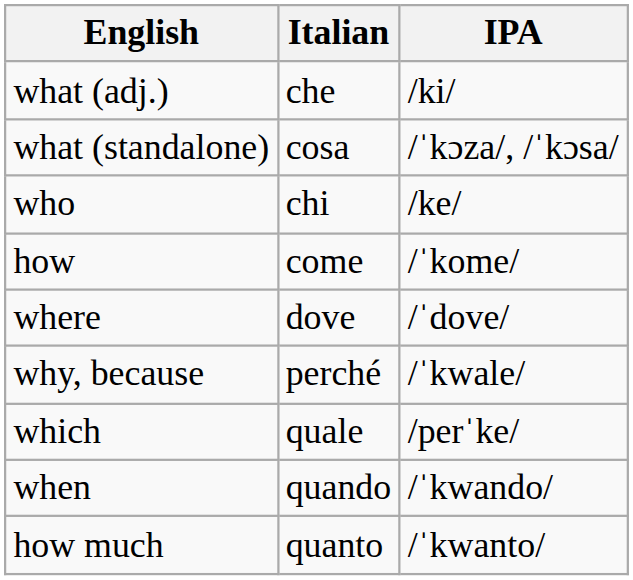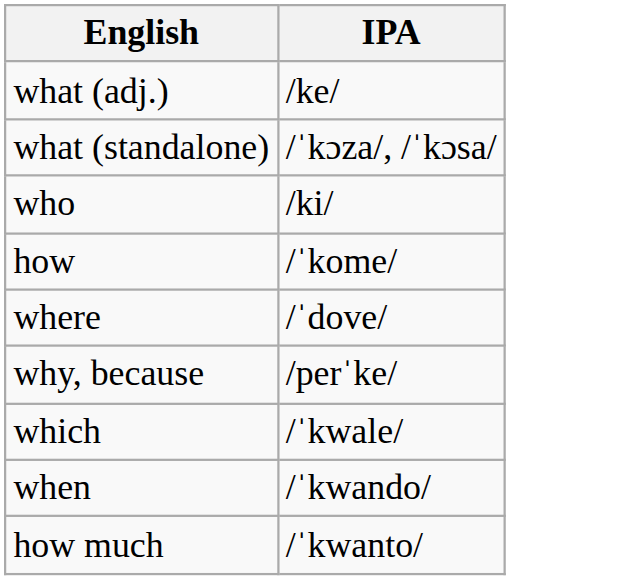- column: Italian | che | cosa | chi | come | dove | perché | quale | quando | quanto
what (adj.) | IPA: /ki/ -> /ke/
who | IPA: /ke/ -> /ki/
why, because | IPA: /ˈkwale/ -> /perˈke/
which | IPA: /perˈke/ -> /ˈkwale/
